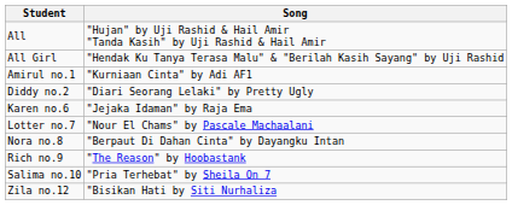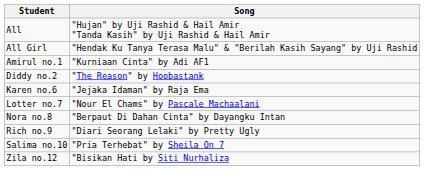Diddy no.2 | Song: "Diari Seorang Lelaki" by Pretty Ugly -> "The Reason" by Hoobastank
Rich no.9 | Song: "The Reason" by Hoobastank -> "Diari Seorang Lelaki" by Pretty Ugly
